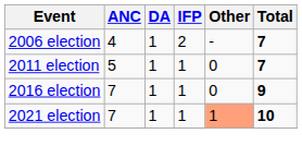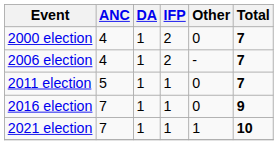+ row: 2000 election | 4 | 1 | 2 | 0 | 7
2021 election | Other: lightsalmon background -> no background
